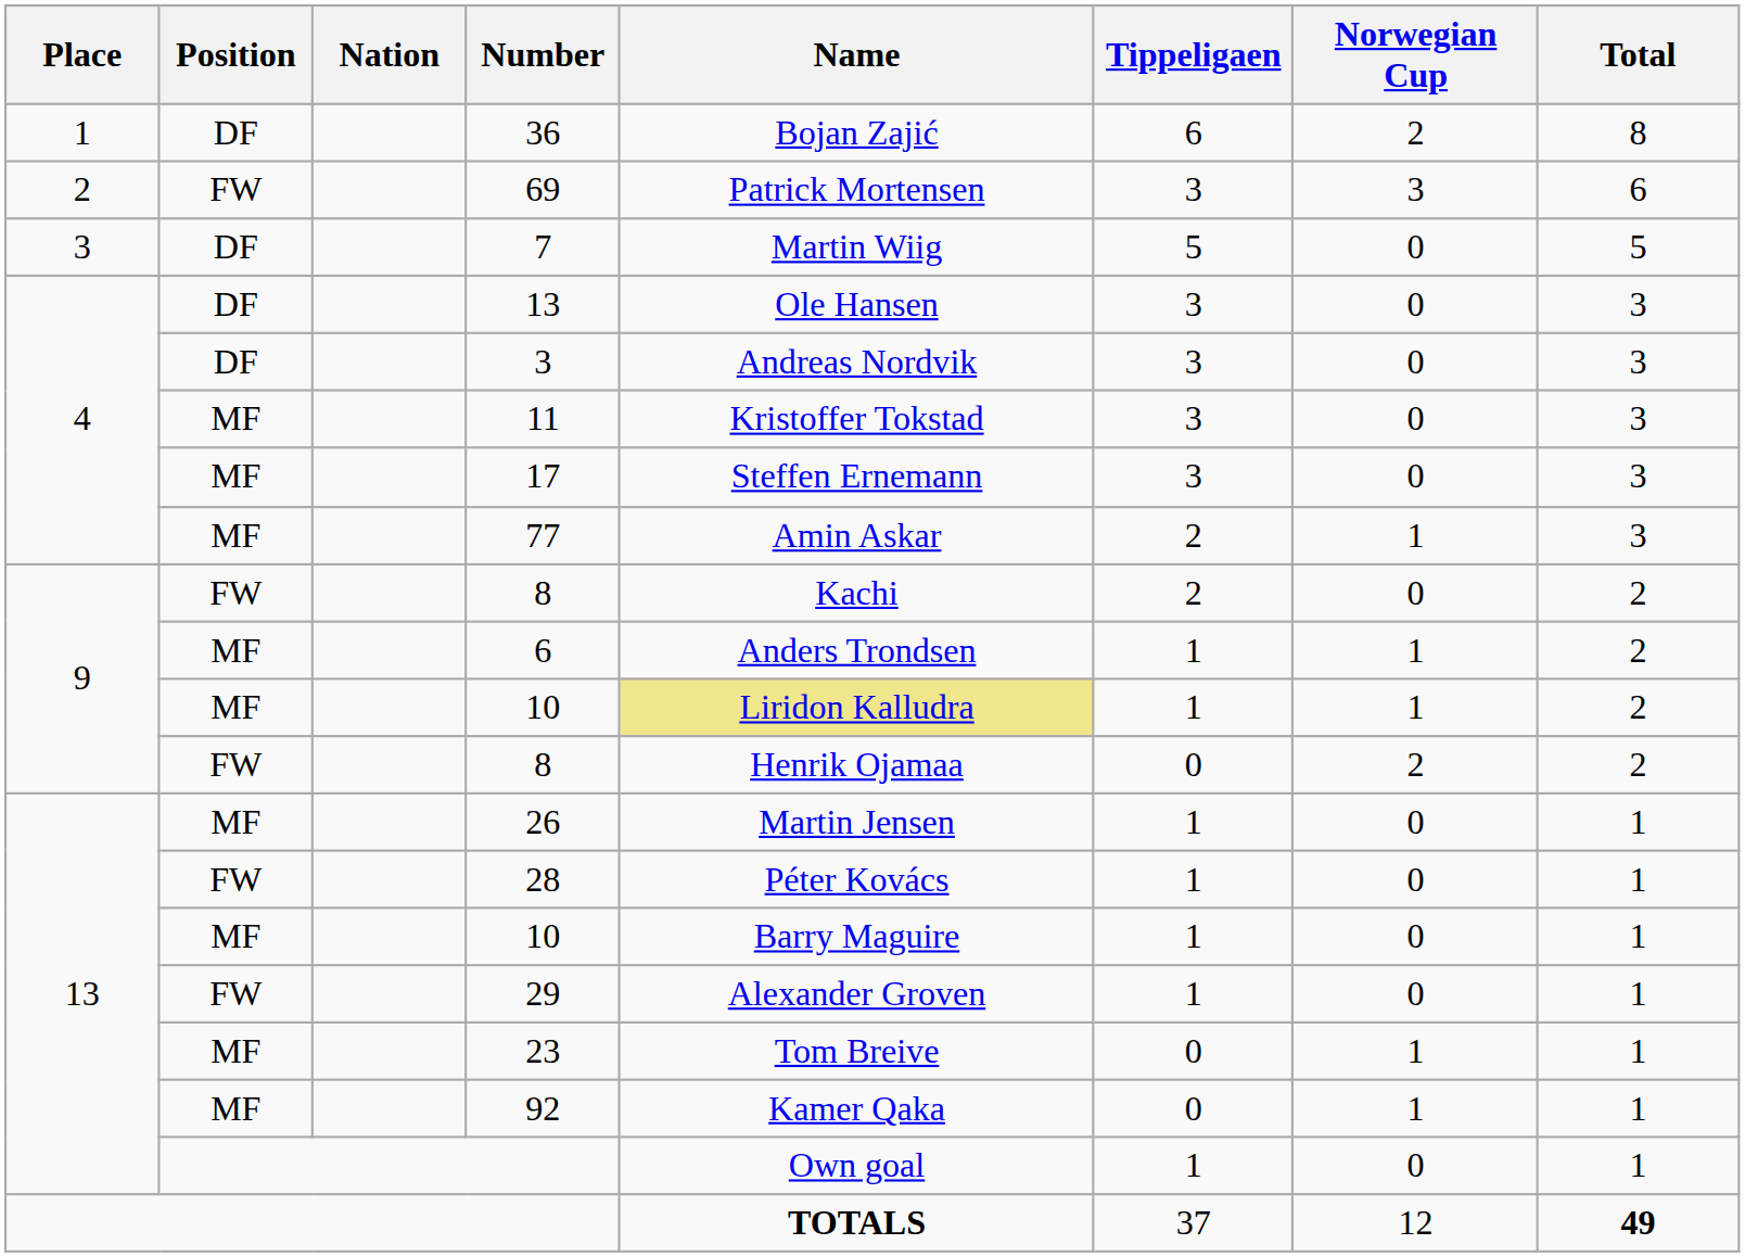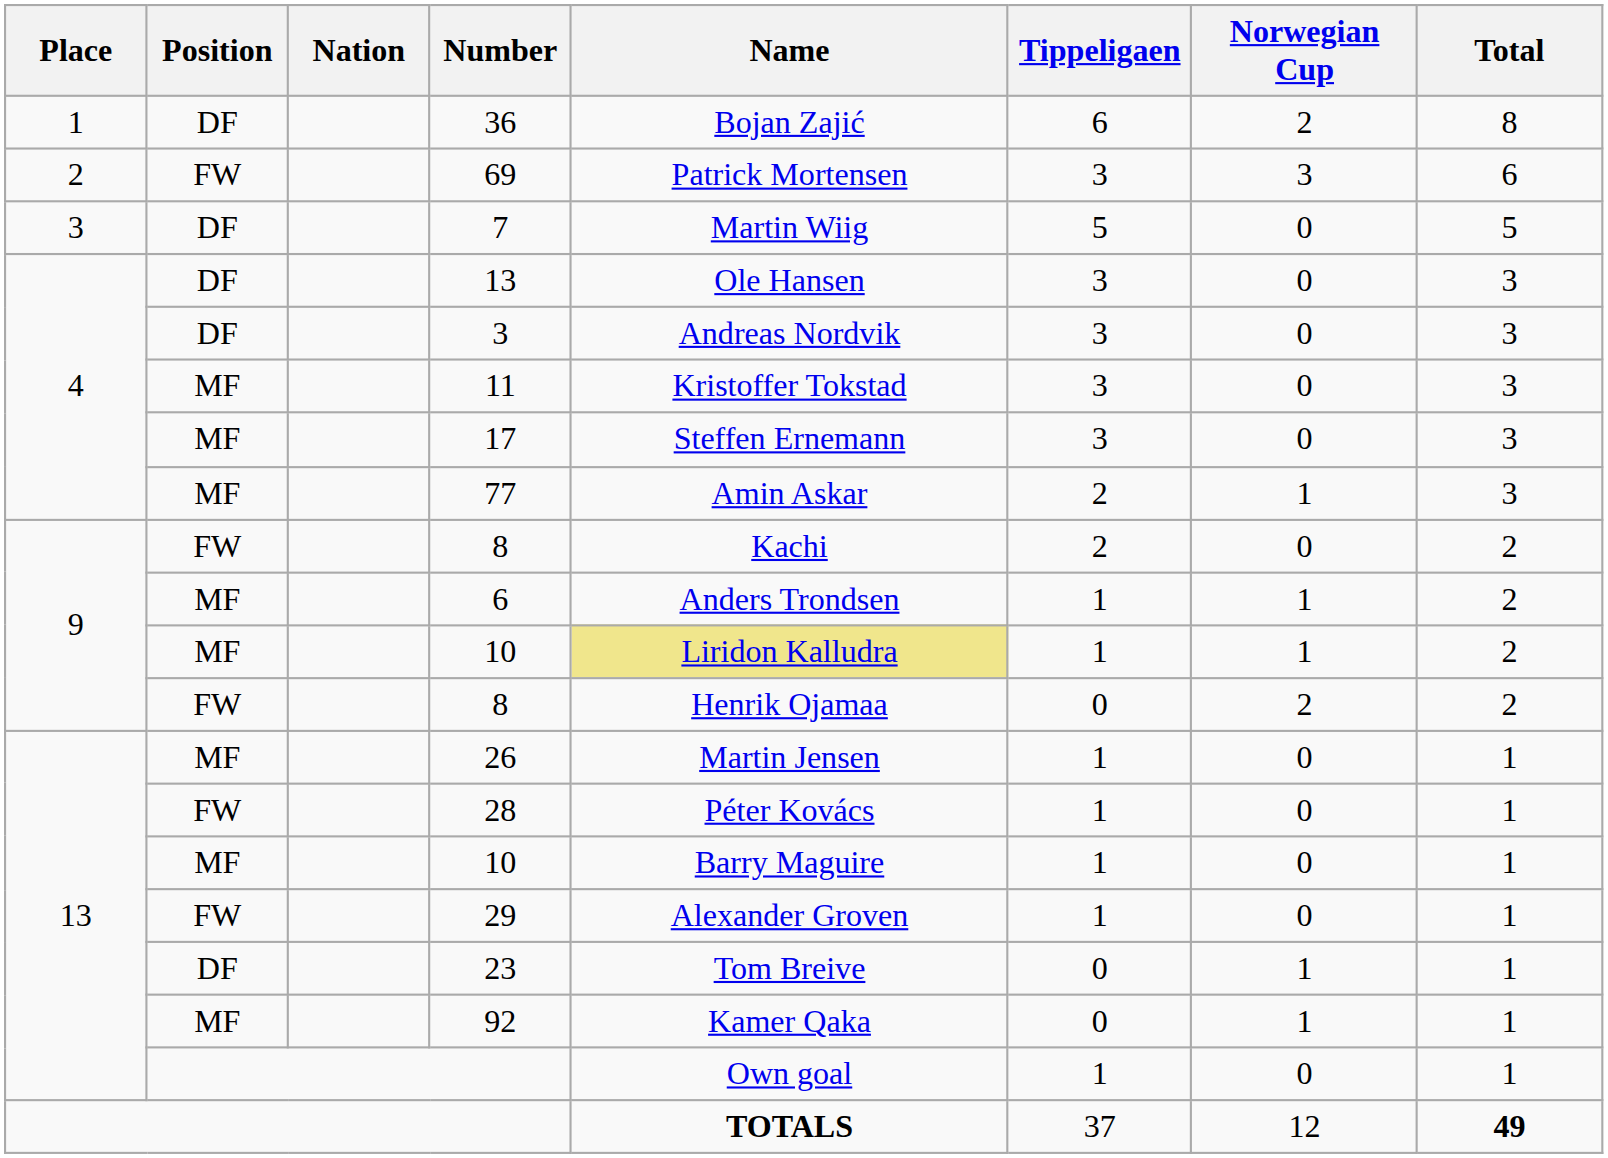23 | Position: MF -> DF
